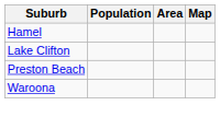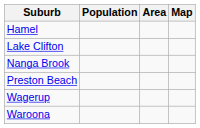+ row: Nanga Brook
+ row: Wagerup
